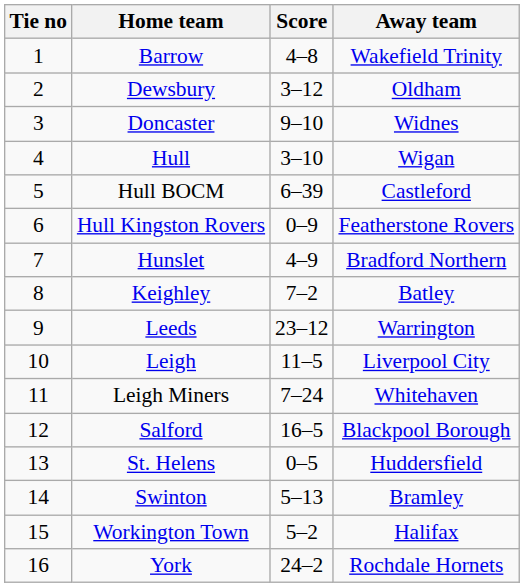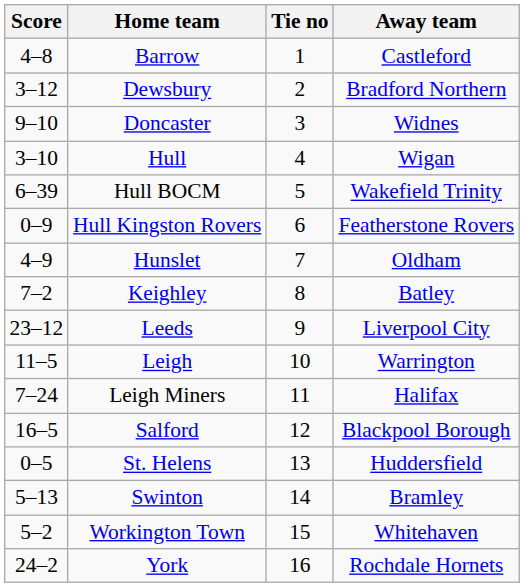columns swapped: Tie no <-> Score
Barrow | Away team: Wakefield Trinity -> Castleford
Dewsbury | Away team: Oldham -> Bradford Northern
Hull BOCM | Away team: Castleford -> Wakefield Trinity
Hunslet | Away team: Bradford Northern -> Oldham
Leeds | Away team: Warrington -> Liverpool City
Leigh | Away team: Liverpool City -> Warrington
Leigh Miners | Away team: Whitehaven -> Halifax
Workington Town | Away team: Halifax -> Whitehaven
